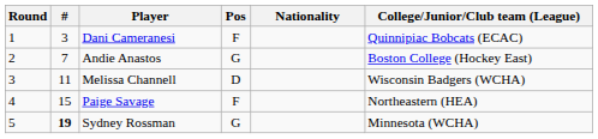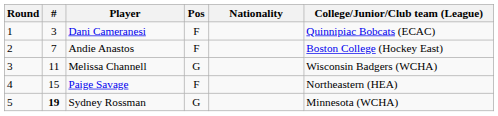Andie Anastos | Pos: G -> F
Melissa Channell | Pos: D -> G
